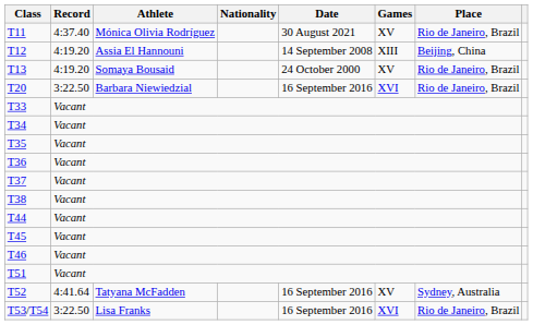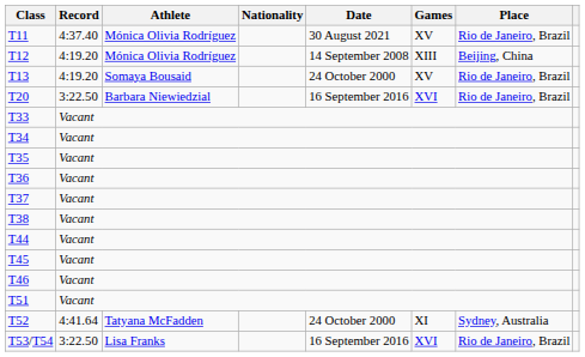T12 | Athlete: Assia El Hannouni -> Mónica Olivia Rodríguez
T52 | Date: 16 September 2016 -> 24 October 2000
T52 | Games: XV -> XI
